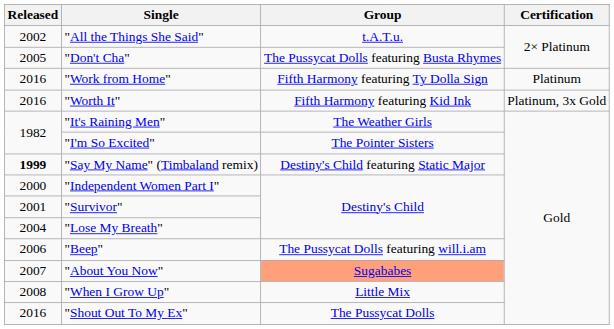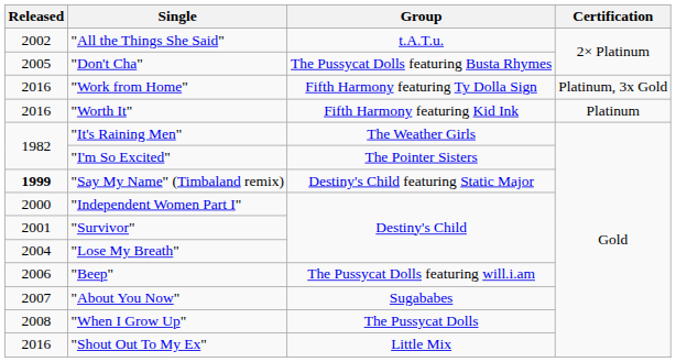"Work from Home" | Certification: Platinum -> Platinum, 3x Gold
"Worth It" | Certification: Platinum, 3x Gold -> Platinum
"About You Now" | Group: lightsalmon background -> no background
"When I Grow Up" | Group: Little Mix -> The Pussycat Dolls
"Shout Out To My Ex" | Group: The Pussycat Dolls -> Little Mix
